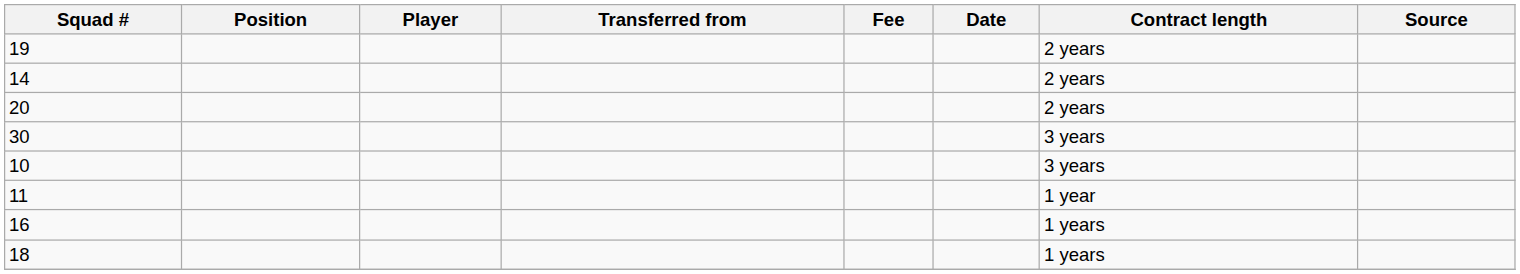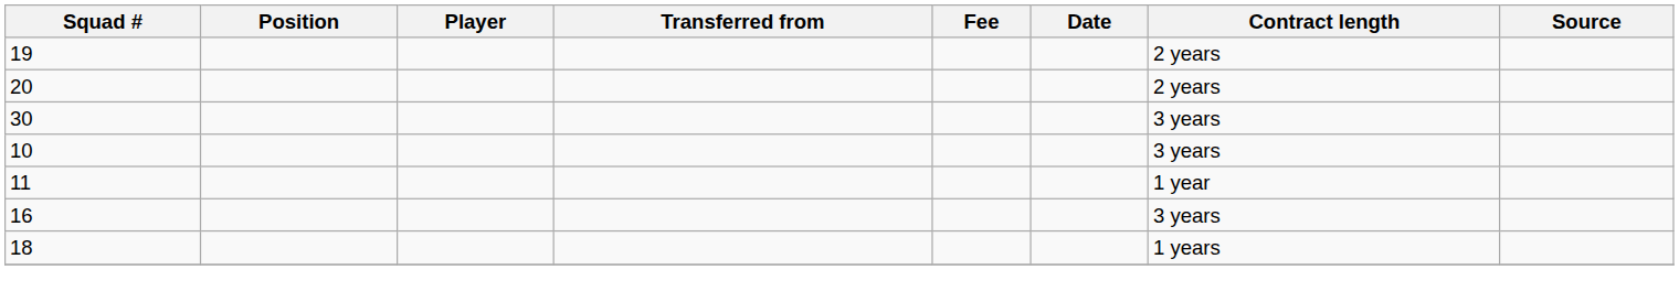- row: 14 | 2 years
16 | Contract length: 1 years -> 3 years
